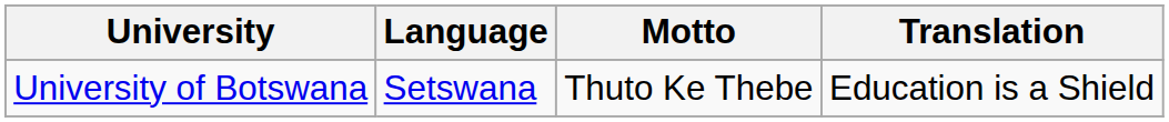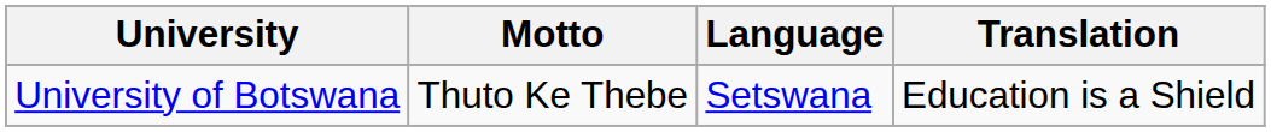columns swapped: Motto <-> Language
